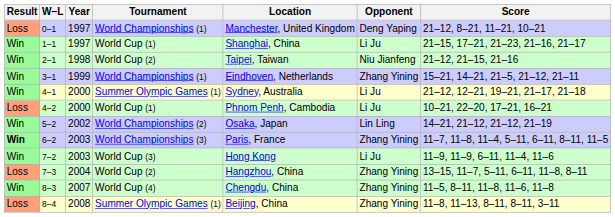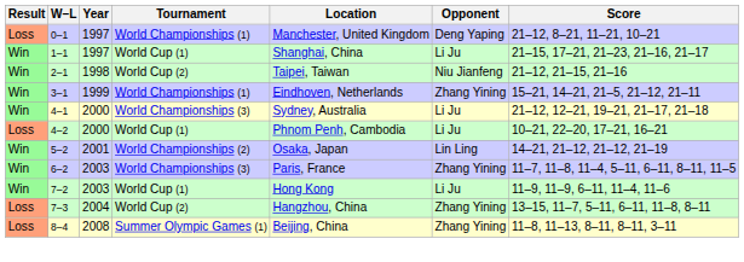4–1 | Tournament: Summer Olympic Games (1) -> World Championships (3)
5–2 | Year: 2002 -> 2001
6–2 | Result: bold -> normal
7–2 | Tournament: World Cup (3) -> World Cup (1)
- row: Win | 8–3 | 2007 | World Cup (4) | Chengdu, China | Zhang Yining | 11–5, 8–11, 11–8, 11–6, 11–8
